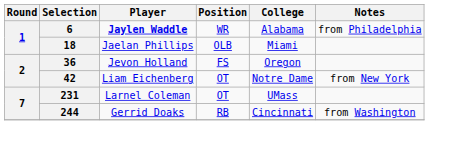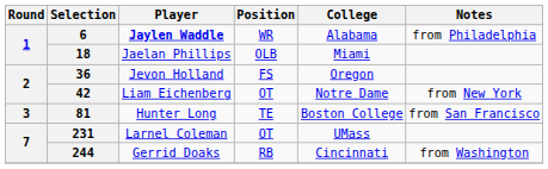+ row: 3 | 81 | Hunter Long | TE | Boston College | from San Francisco
